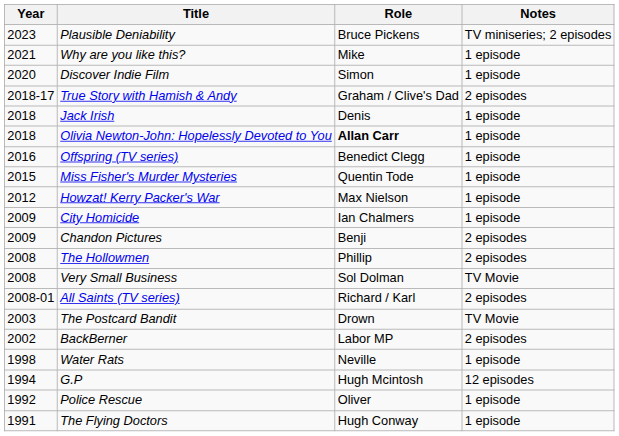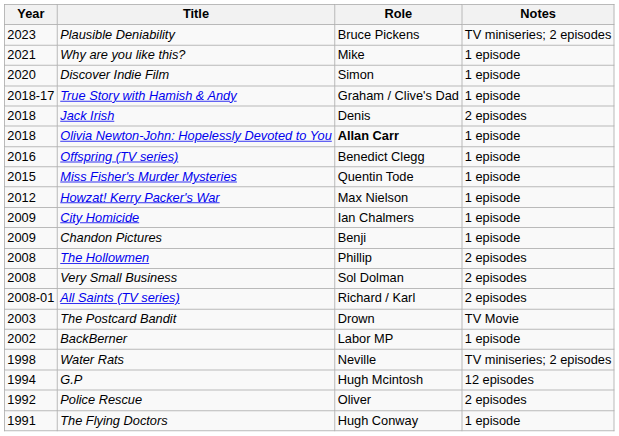True Story with Hamish & Andy | Notes: 2 episodes -> 1 episode
Jack Irish | Notes: 1 episode -> 2 episodes
Chandon Pictures | Notes: 2 episodes -> 1 episode
Very Small Business | Notes: TV Movie -> 2 episodes
BackBerner | Notes: 2 episodes -> 1 episode
Water Rats | Notes: 1 episode -> TV miniseries; 2 episodes
Police Rescue | Notes: 1 episode -> 2 episodes
